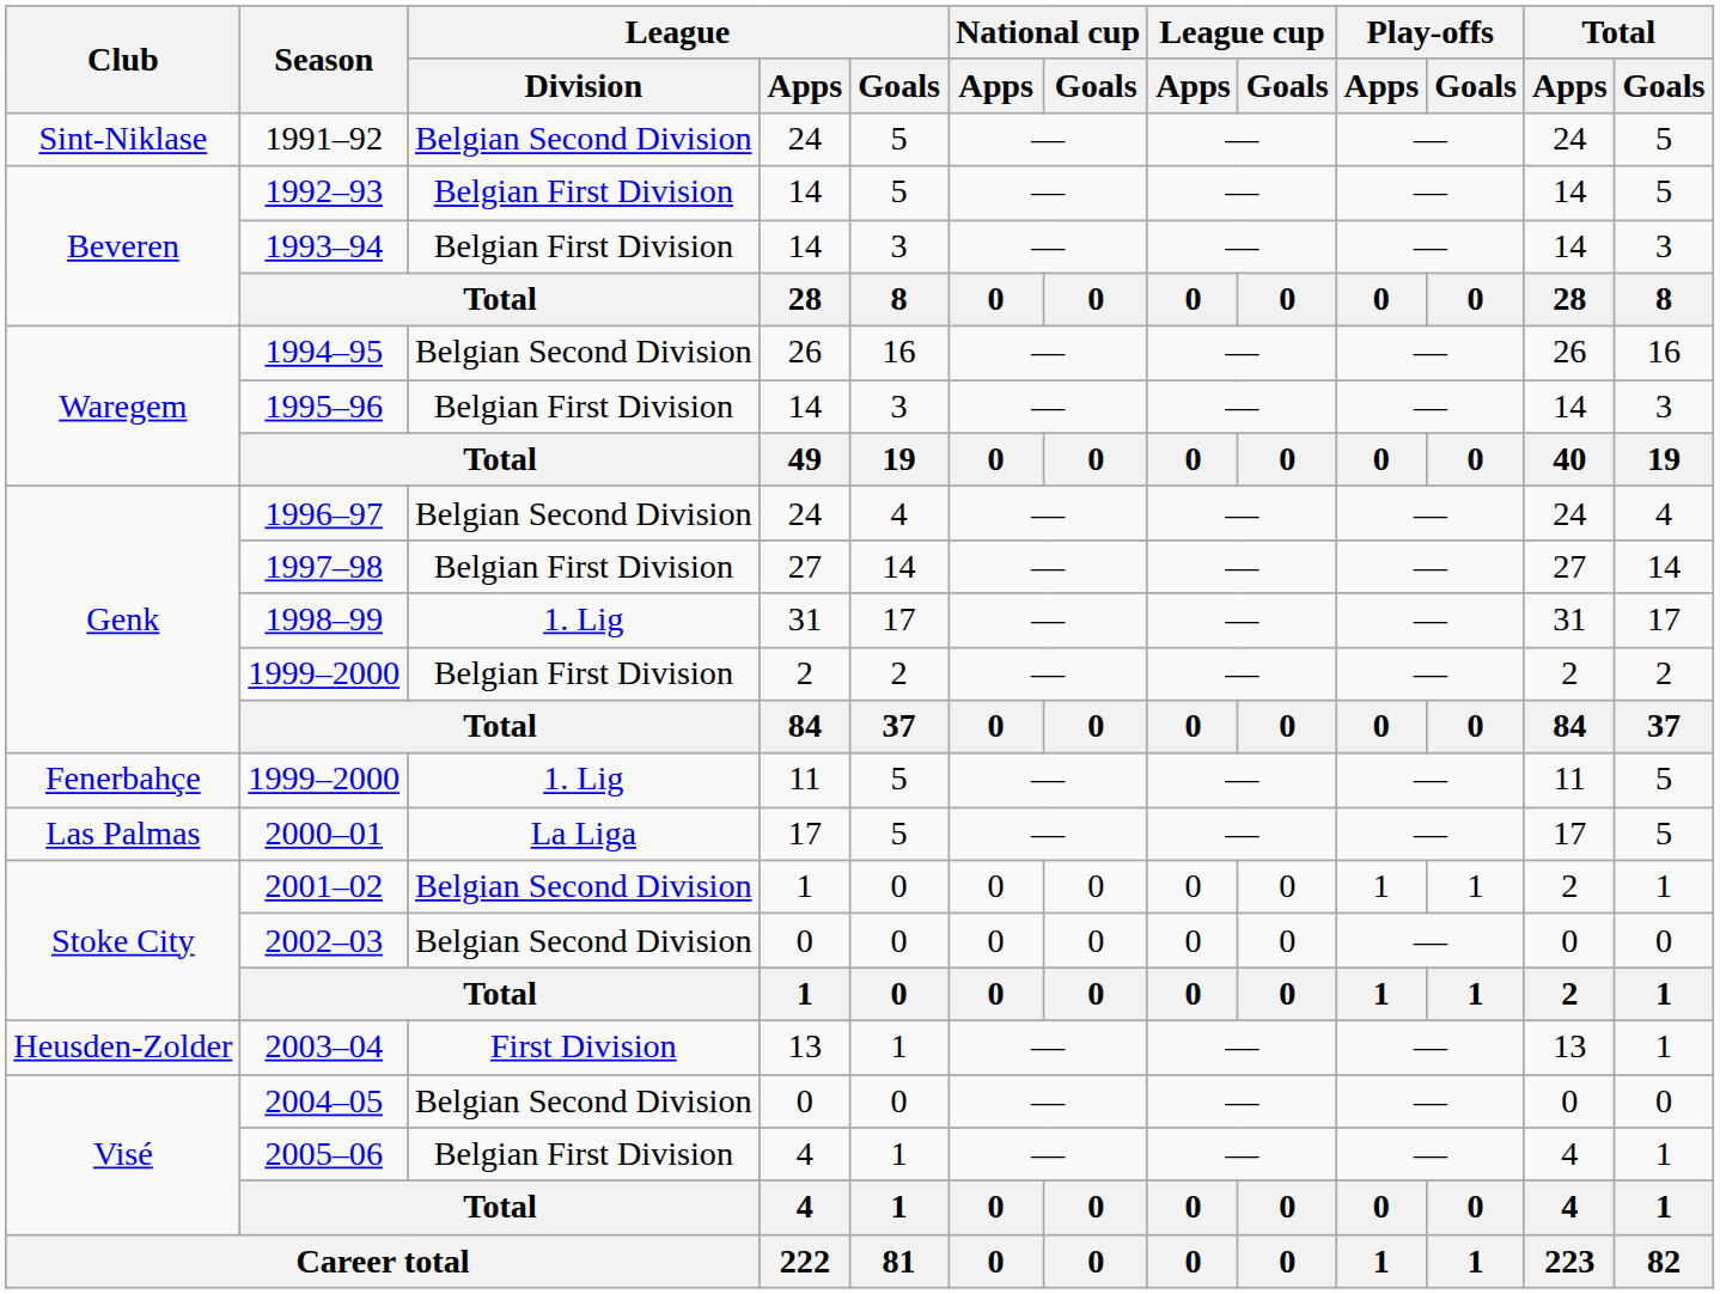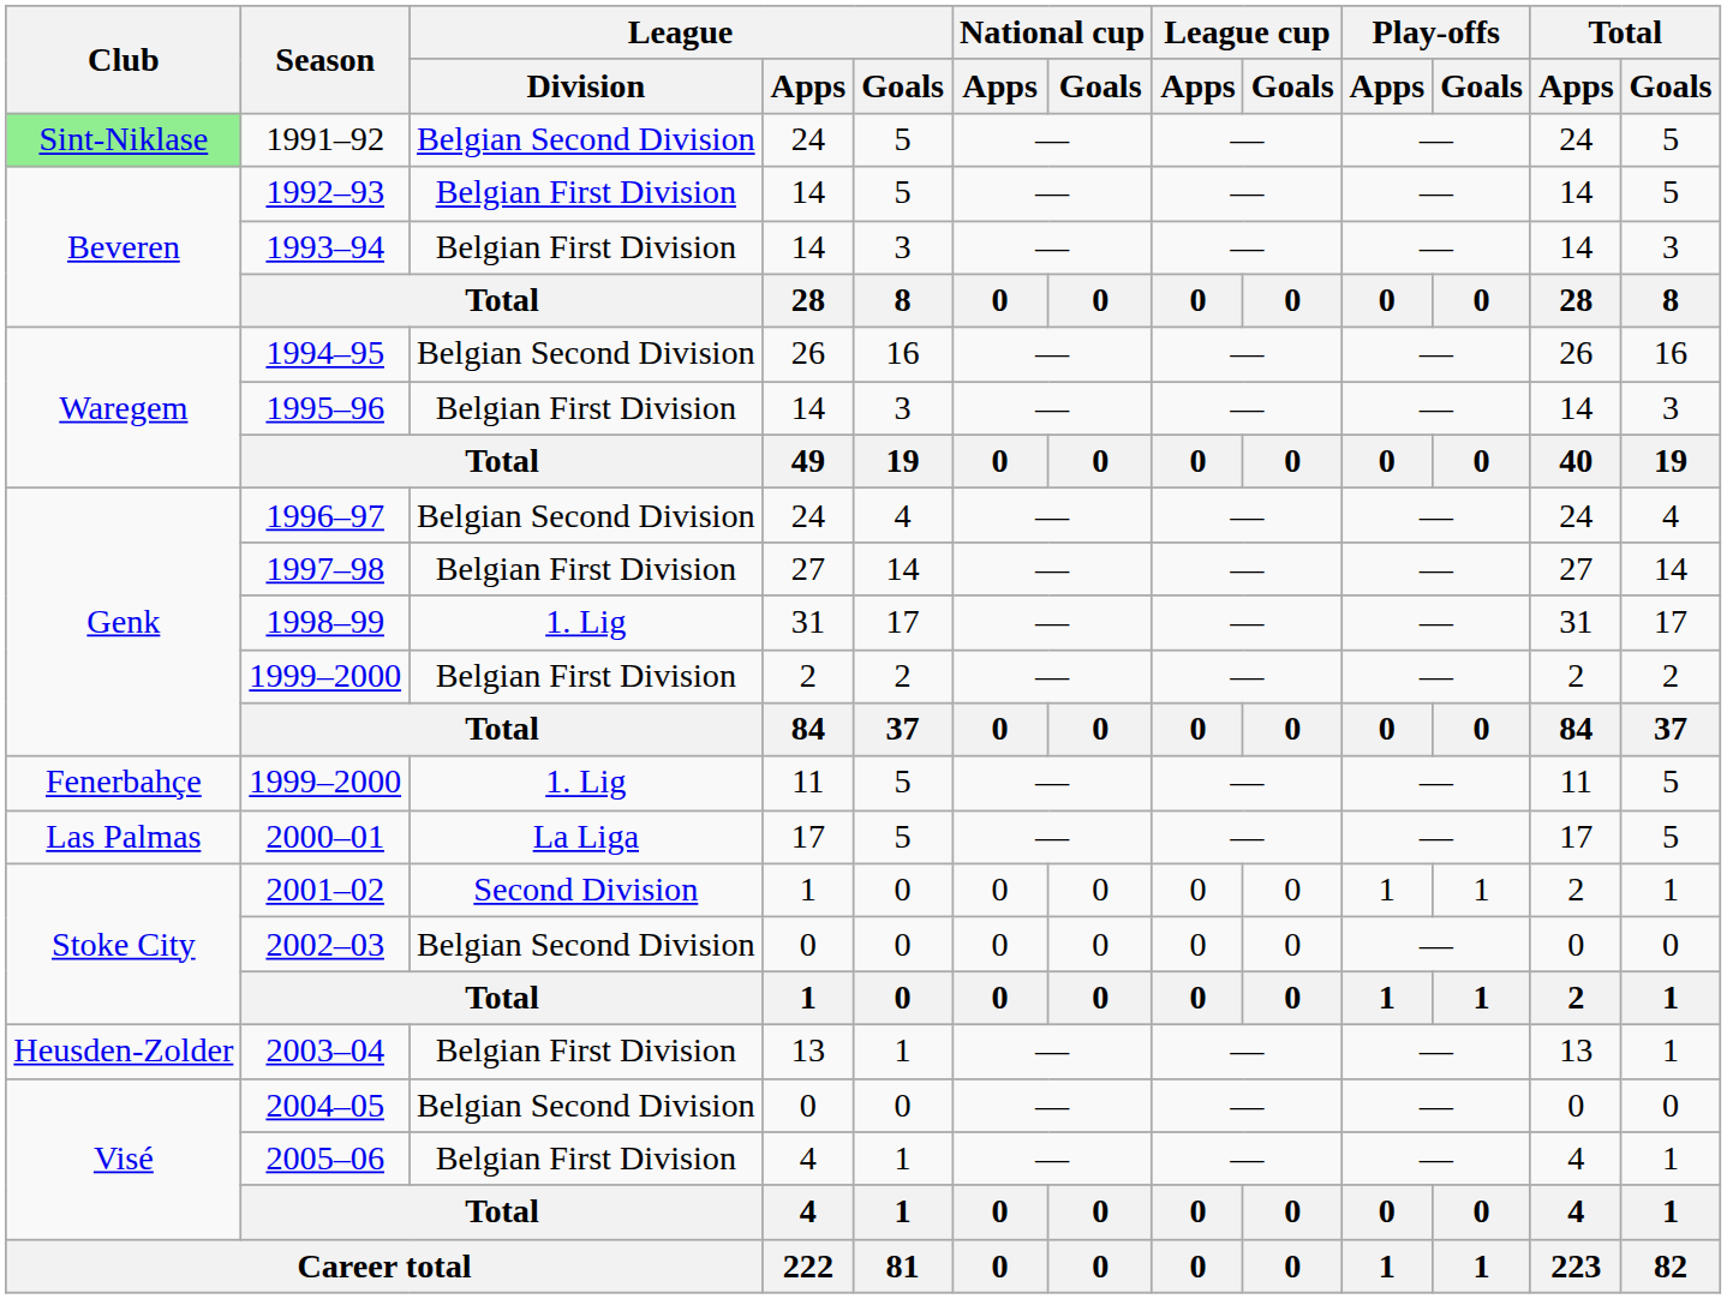1991–92 | Club: no background -> lightgreen background
2001–02 | League / Division: Belgian Second Division -> Second Division
2003–04 | League / Division: First Division -> Belgian First Division
